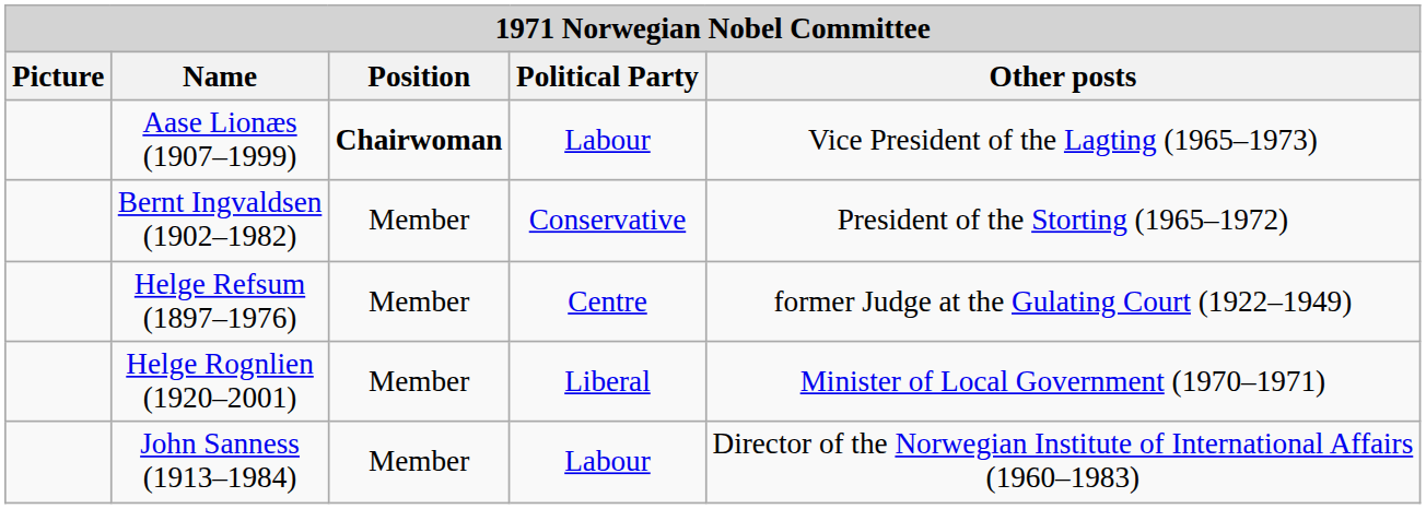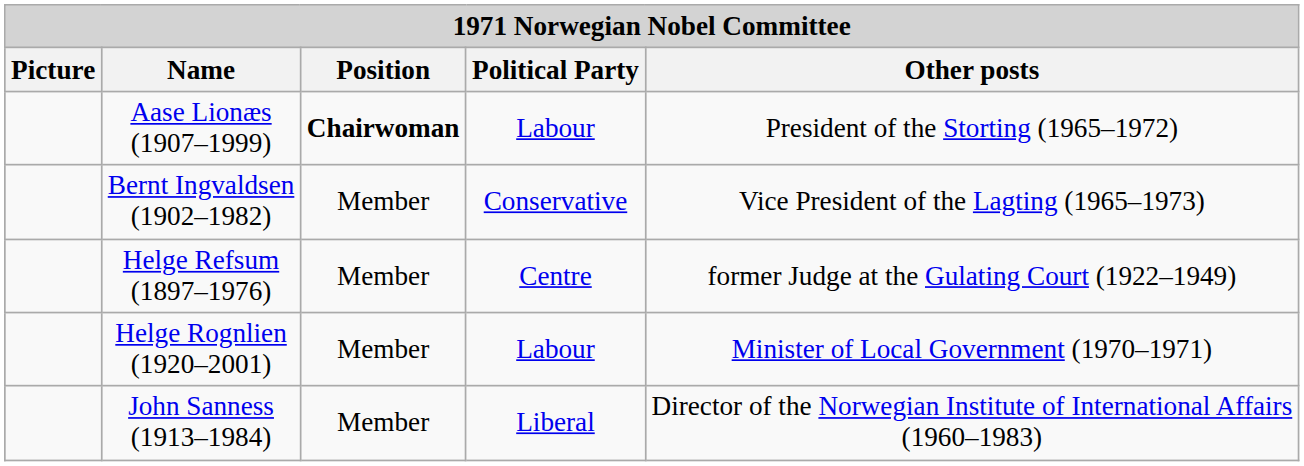Aase Lionæs (1907–1999) | Other posts: Vice President of the Lagting (1965–1973) -> President of the Storting (1965–1972)
Bernt Ingvaldsen (1902–1982) | Other posts: President of the Storting (1965–1972) -> Vice President of the Lagting (1965–1973)
Helge Rognlien (1920–2001) | Political Party: Liberal -> Labour
John Sanness (1913–1984) | Political Party: Labour -> Liberal
